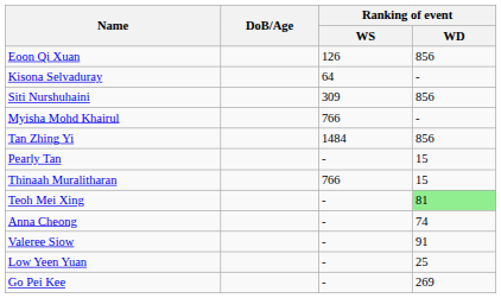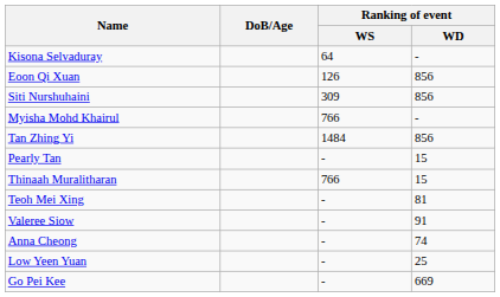rows swapped: Kisona Selvaduray <-> Eoon Qi Xuan
Teoh Mei Xing | Ranking of event / WD: lightgreen background -> no background
rows swapped: Anna Cheong <-> Valeree Siow
Go Pei Kee | Ranking of event / WD: 269 -> 669
